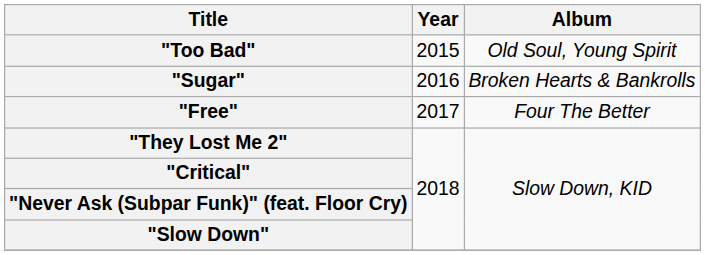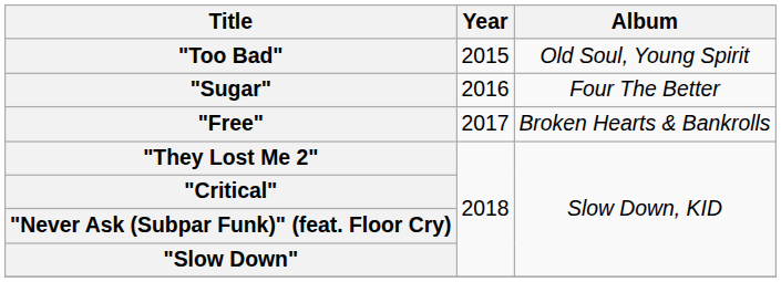"Sugar" | Album: Broken Hearts & Bankrolls -> Four The Better
"Free" | Album: Four The Better -> Broken Hearts & Bankrolls
